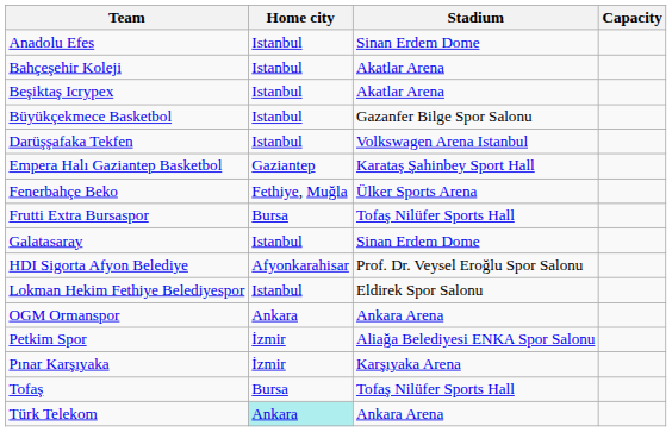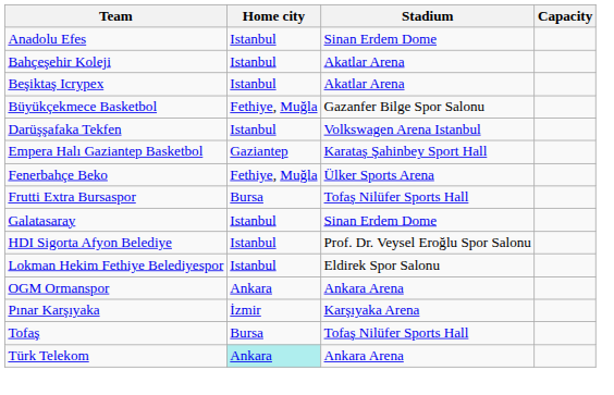Büyükçekmece Basketbol | Home city: Istanbul -> Fethiye, Muğla
HDI Sigorta Afyon Belediye | Home city: Afyonkarahisar -> Istanbul
- row: Petkim Spor | İzmir | Aliağa Belediyesi ENKA Spor Salonu
